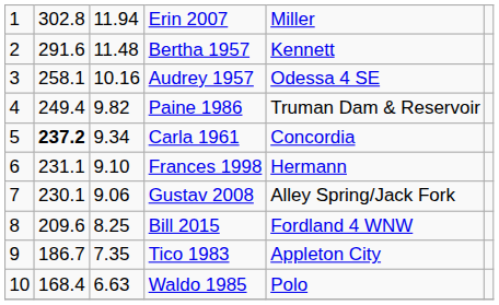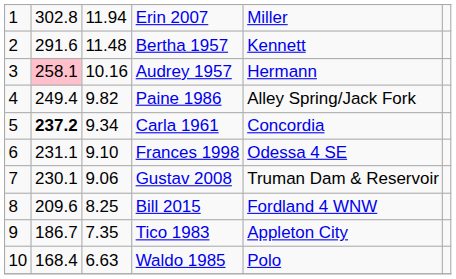Audrey 1957 | column 2: no background -> pink background
Audrey 1957 | column 5: Odessa 4 SE -> Hermann
Paine 1986 | column 5: Truman Dam & Reservoir -> Alley Spring/Jack Fork
Frances 1998 | column 5: Hermann -> Odessa 4 SE
Gustav 2008 | column 5: Alley Spring/Jack Fork -> Truman Dam & Reservoir
